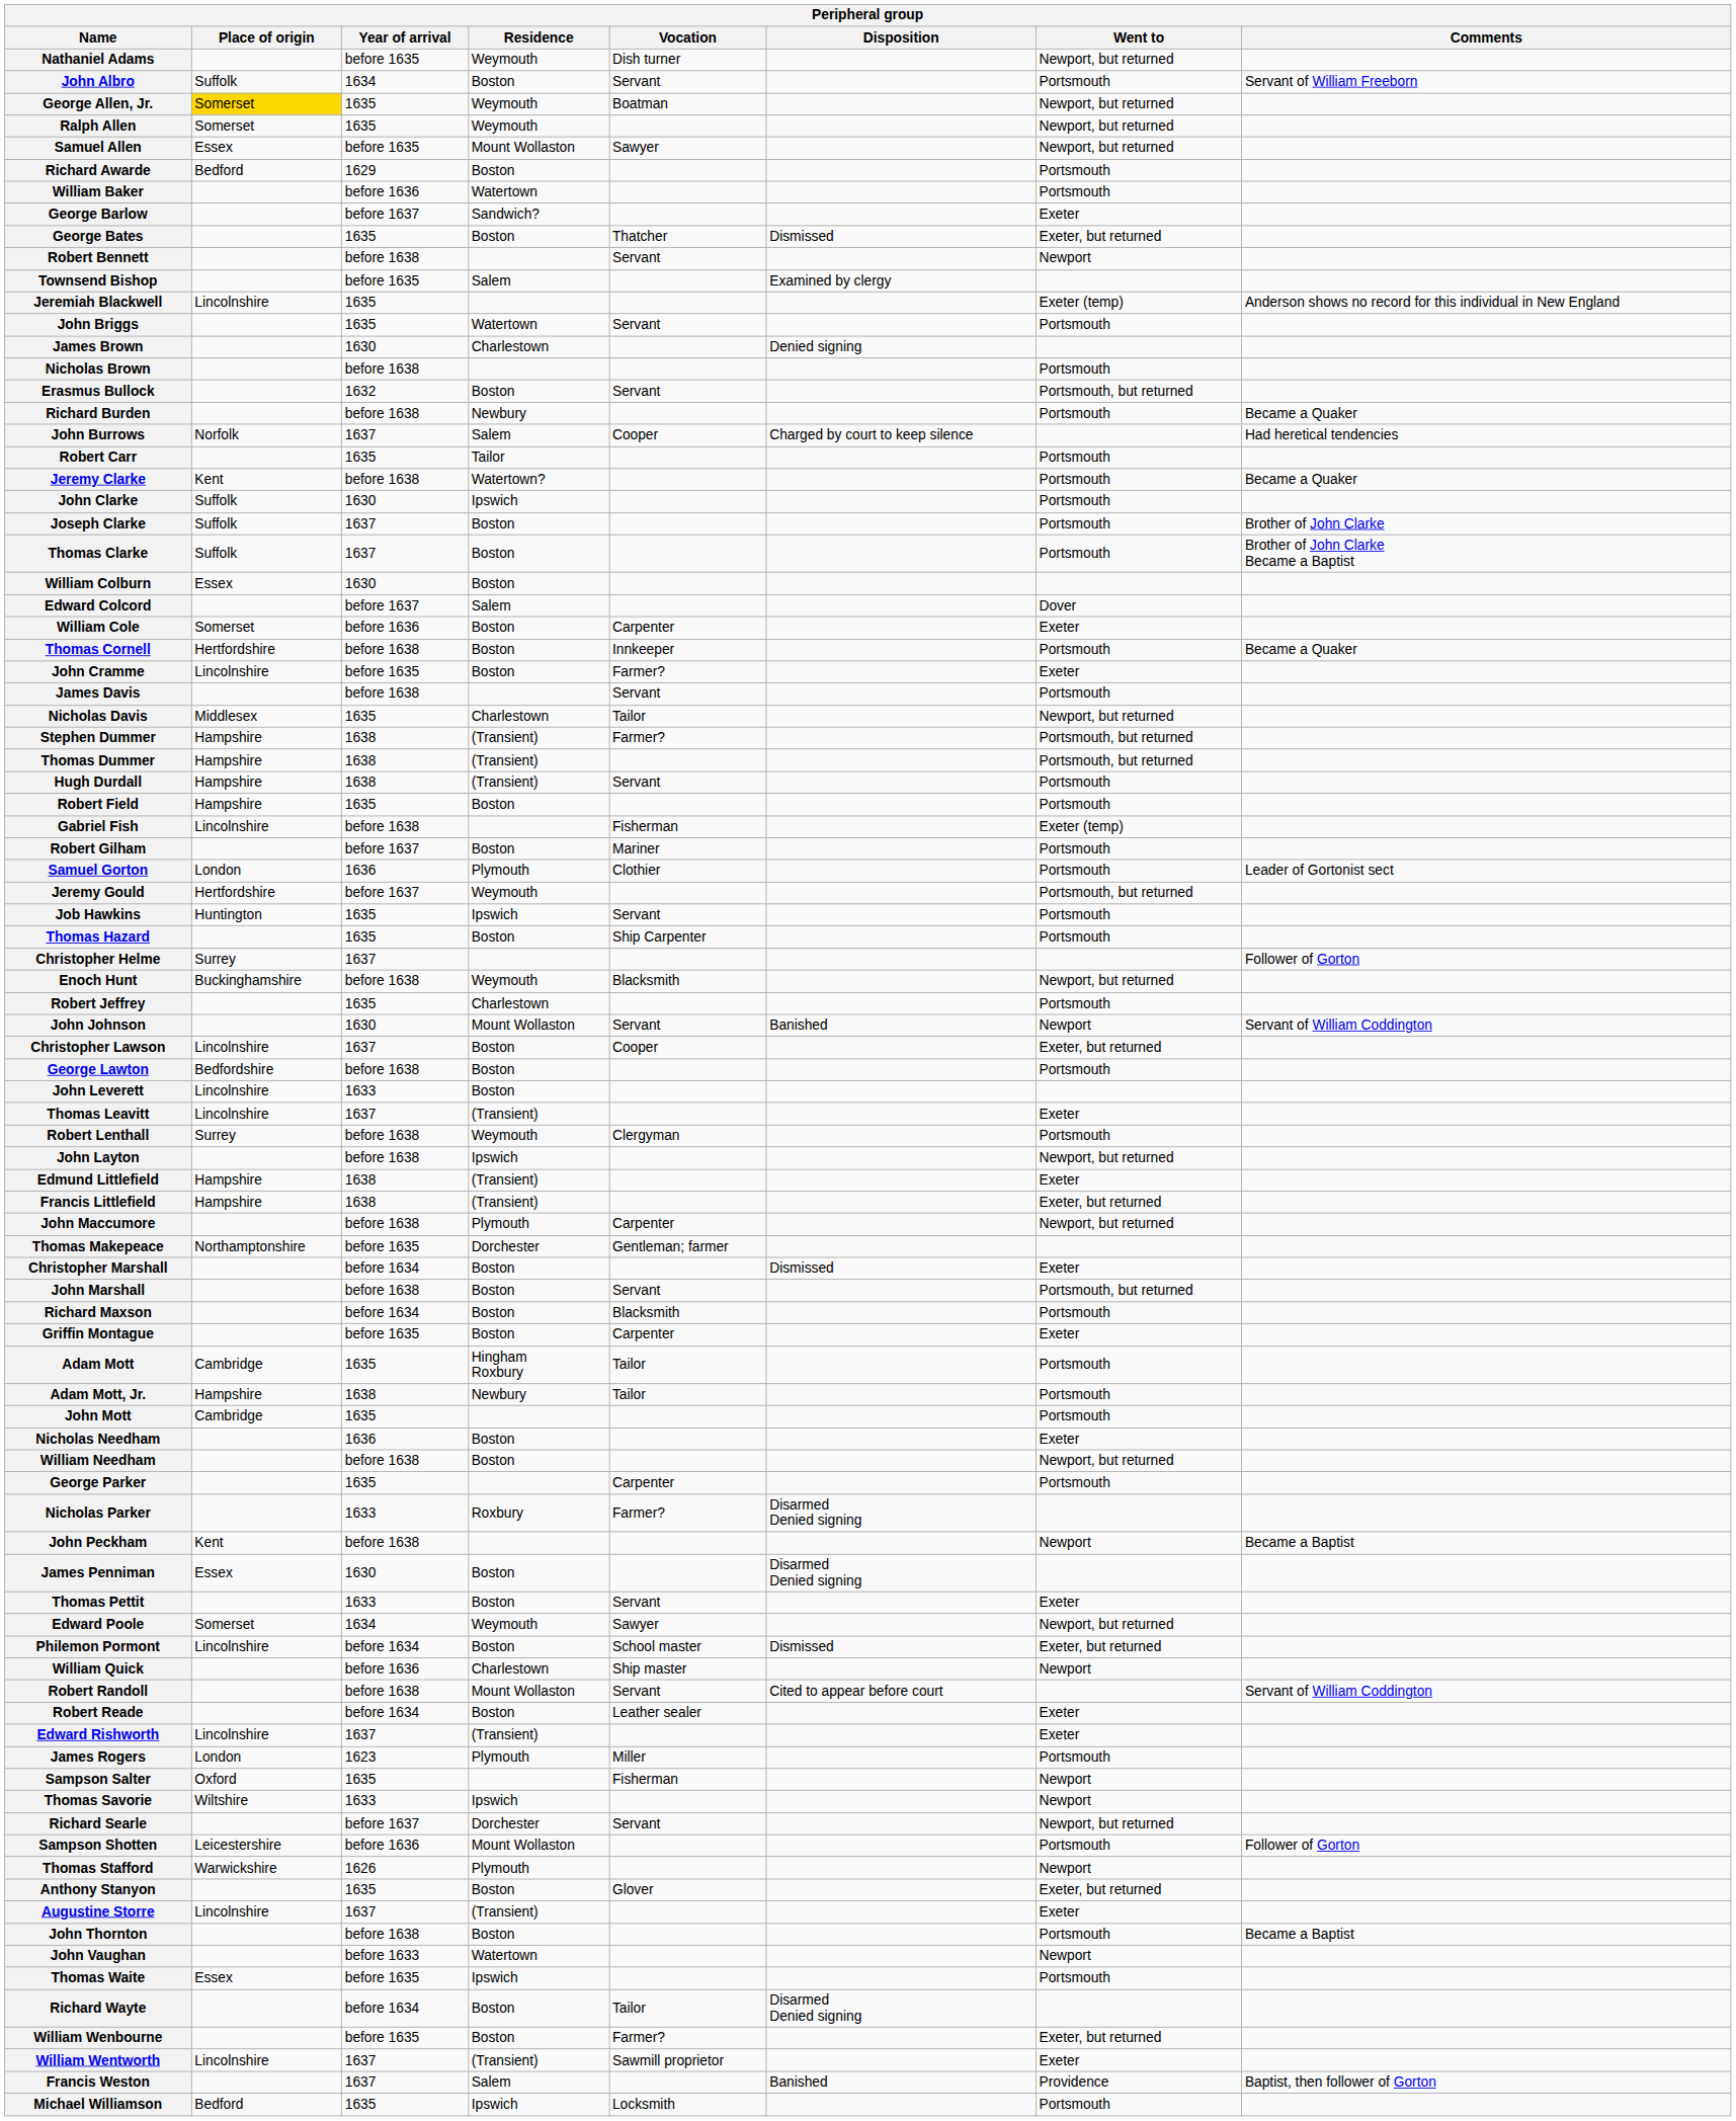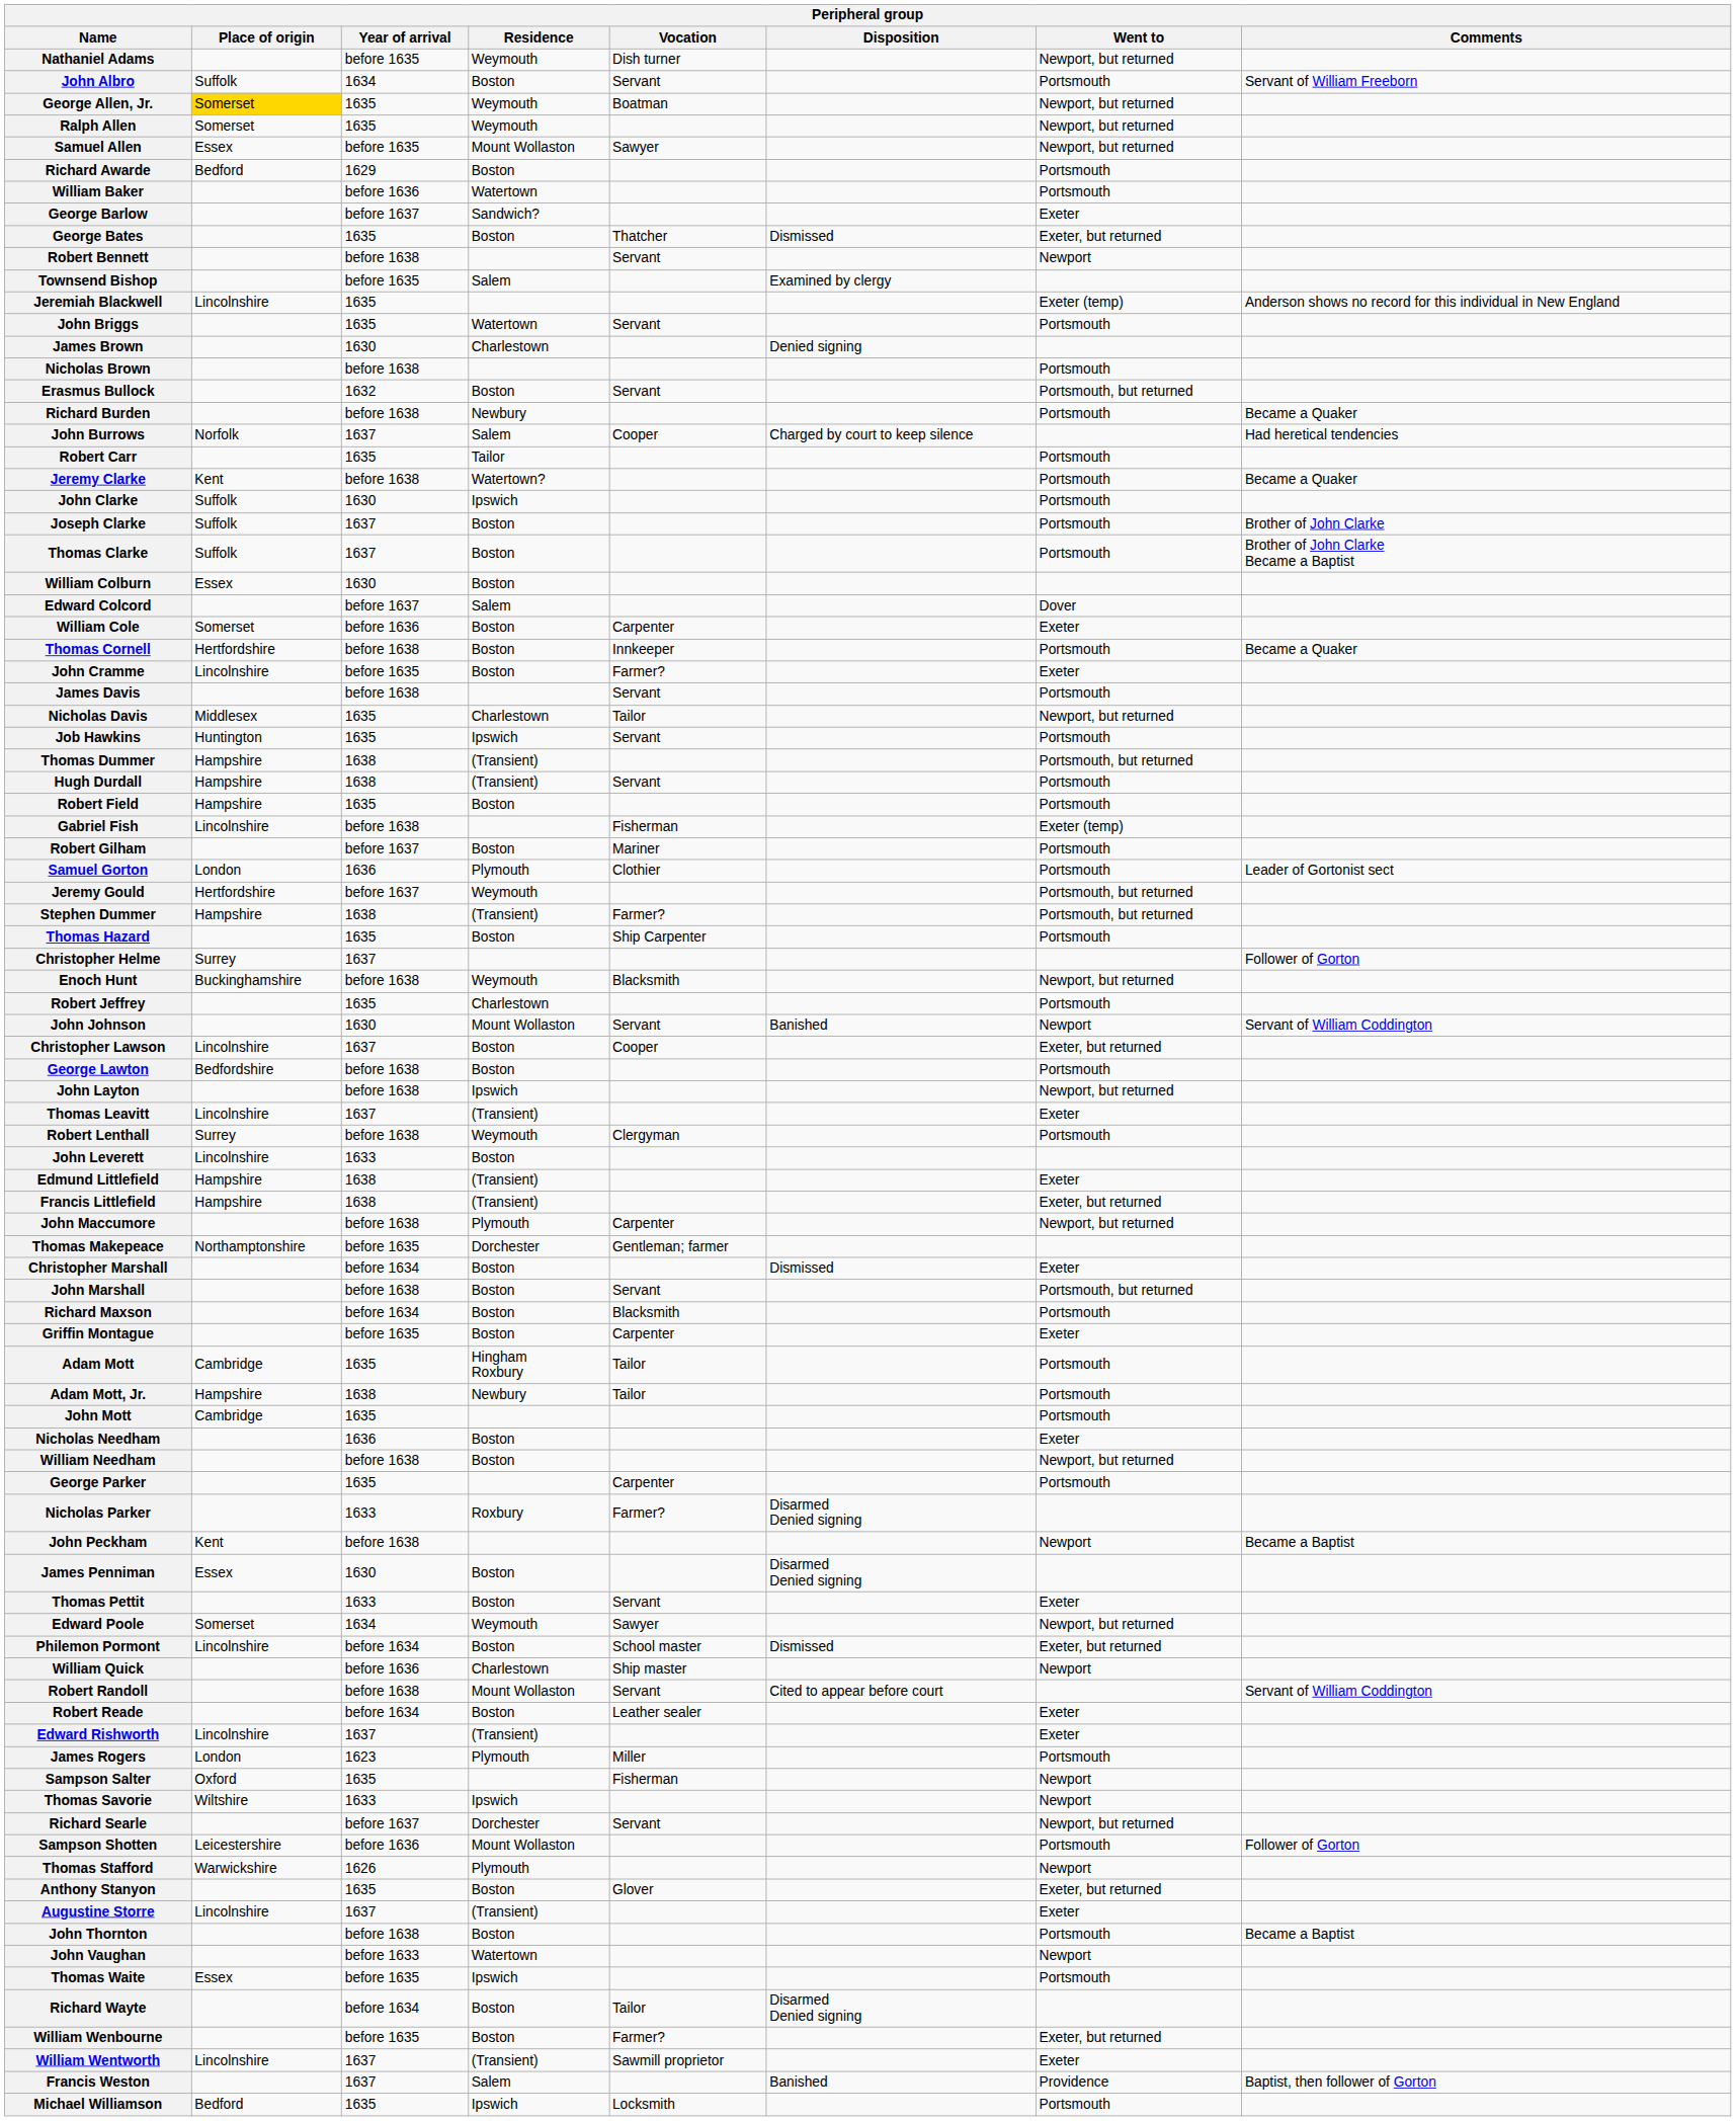rows swapped: Stephen Dummer <-> Job Hawkins
rows swapped: John Layton <-> John Leverett
